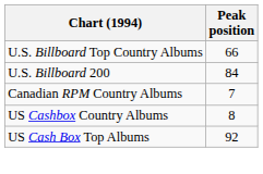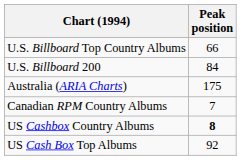+ row: Australia (ARIA Charts) | 175
US Cashbox Country Albums | Peak position: normal -> bold
